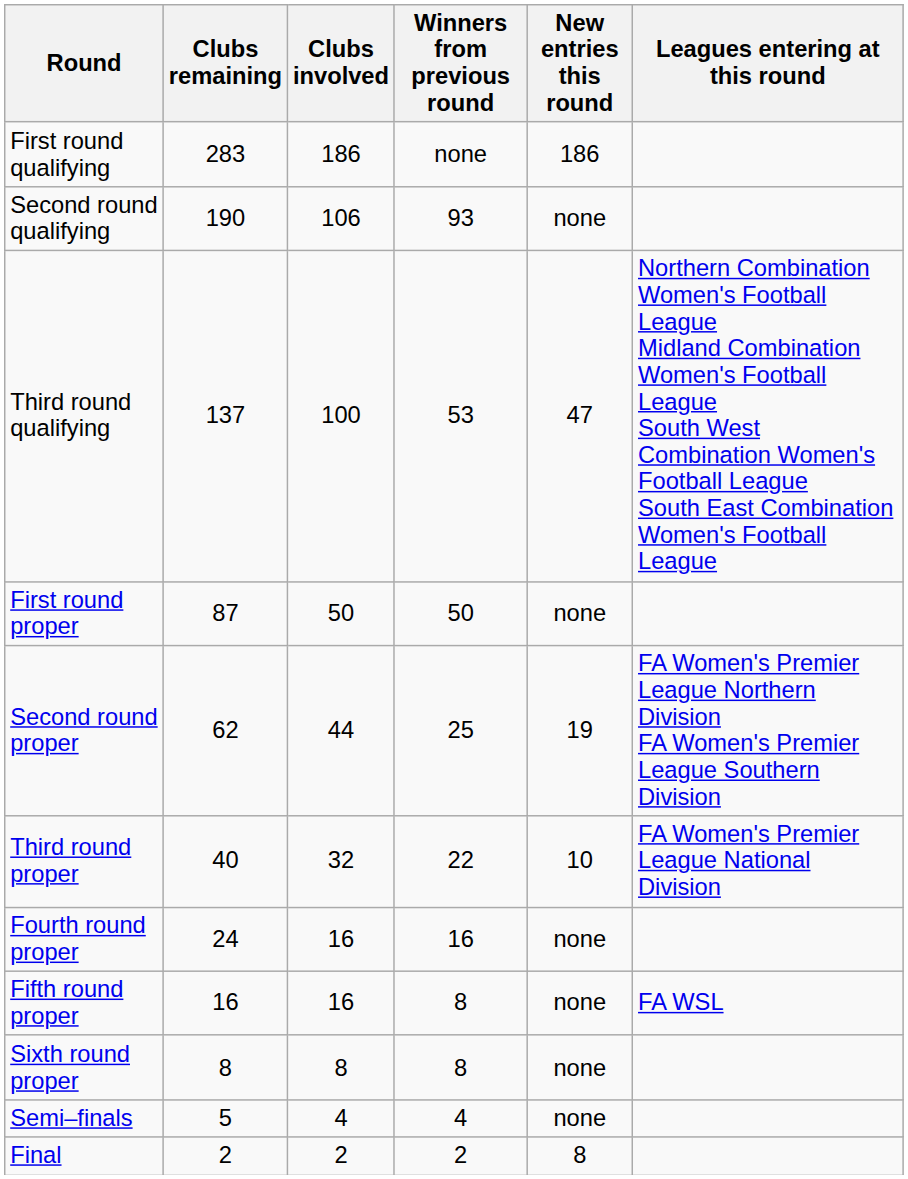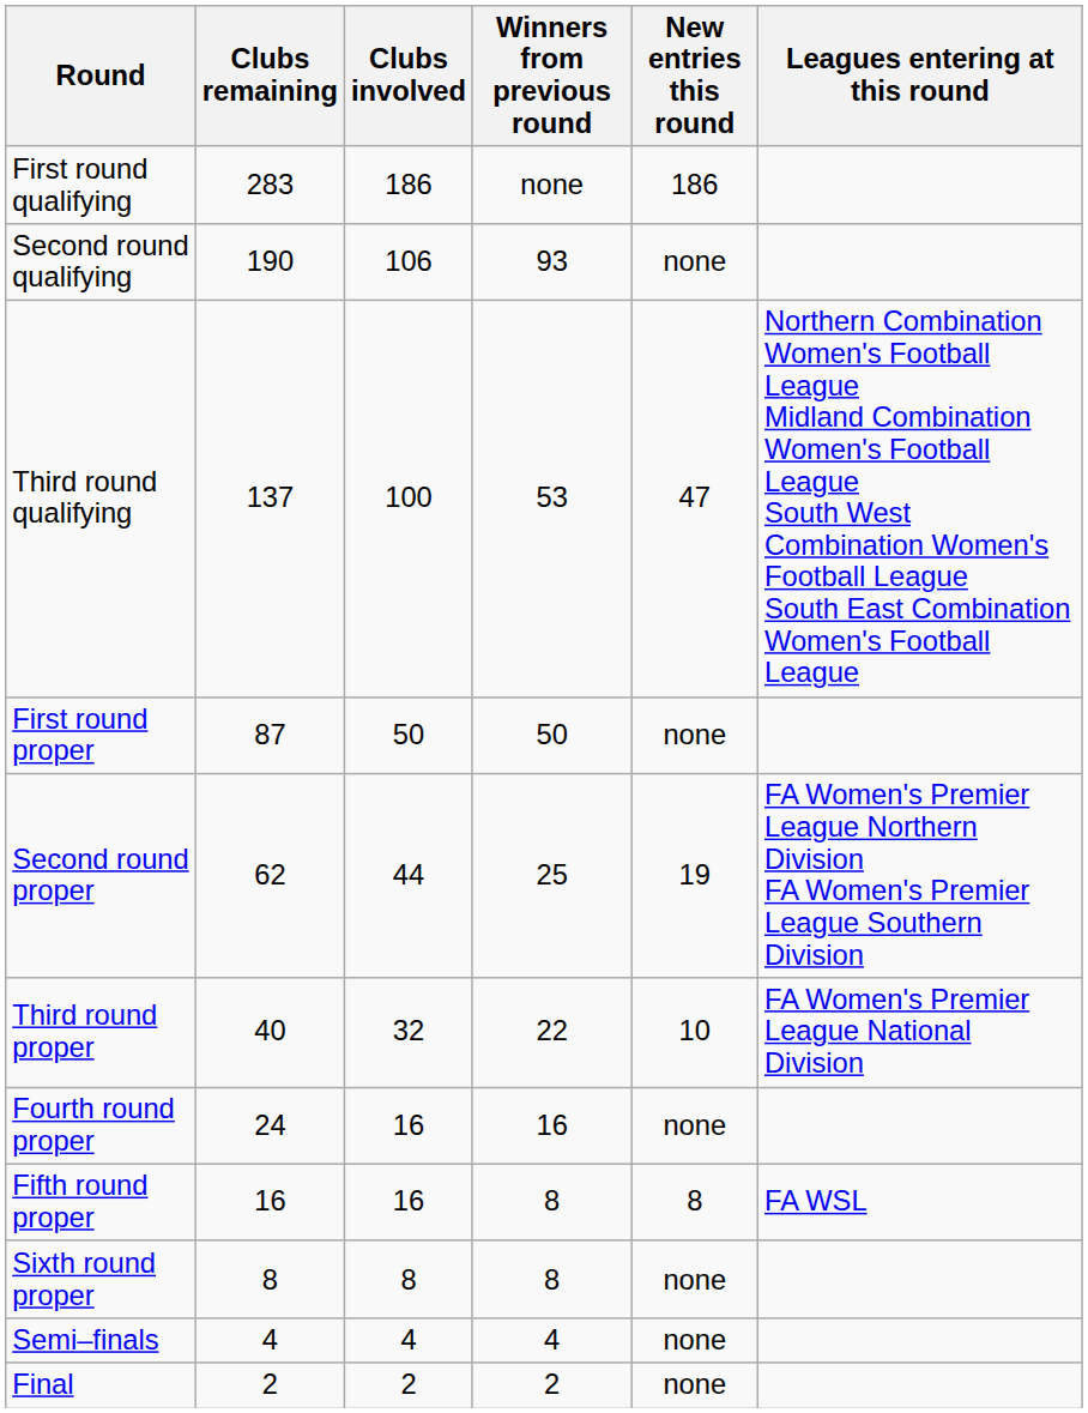Fifth round proper | New entries this round: none -> 8
Semi–finals | Clubs remaining: 5 -> 4
Final | New entries this round: 8 -> none
